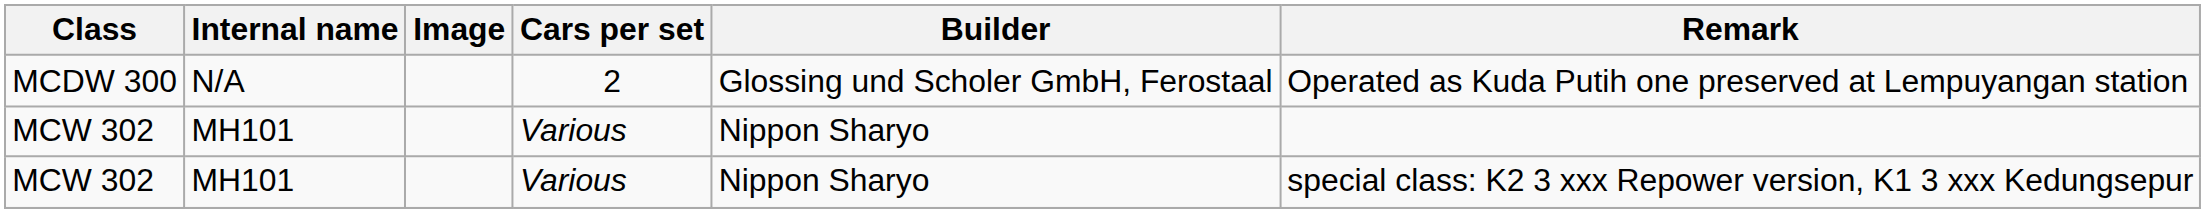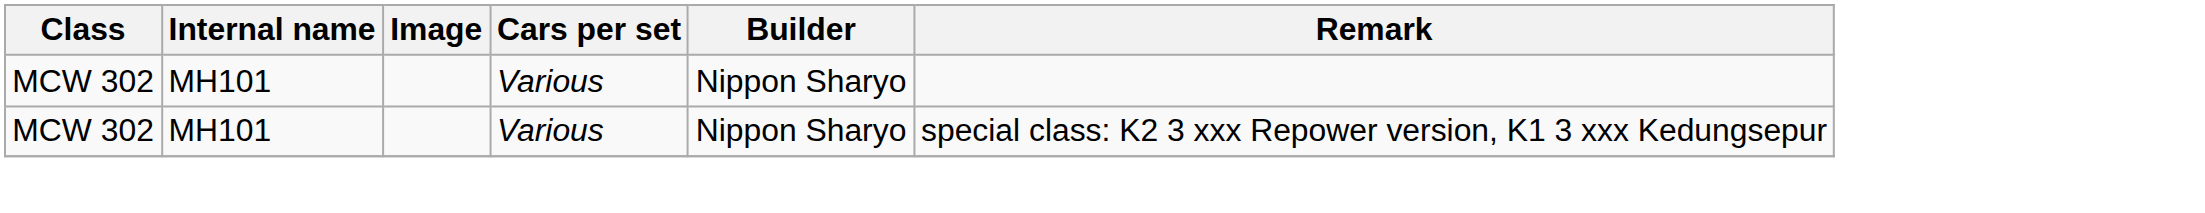- row: MCDW 300 | N/A | 2 | Glossing und Scholer GmbH, Ferostaal | Operated as Kuda Putih one preserved at Lempuyangan station
